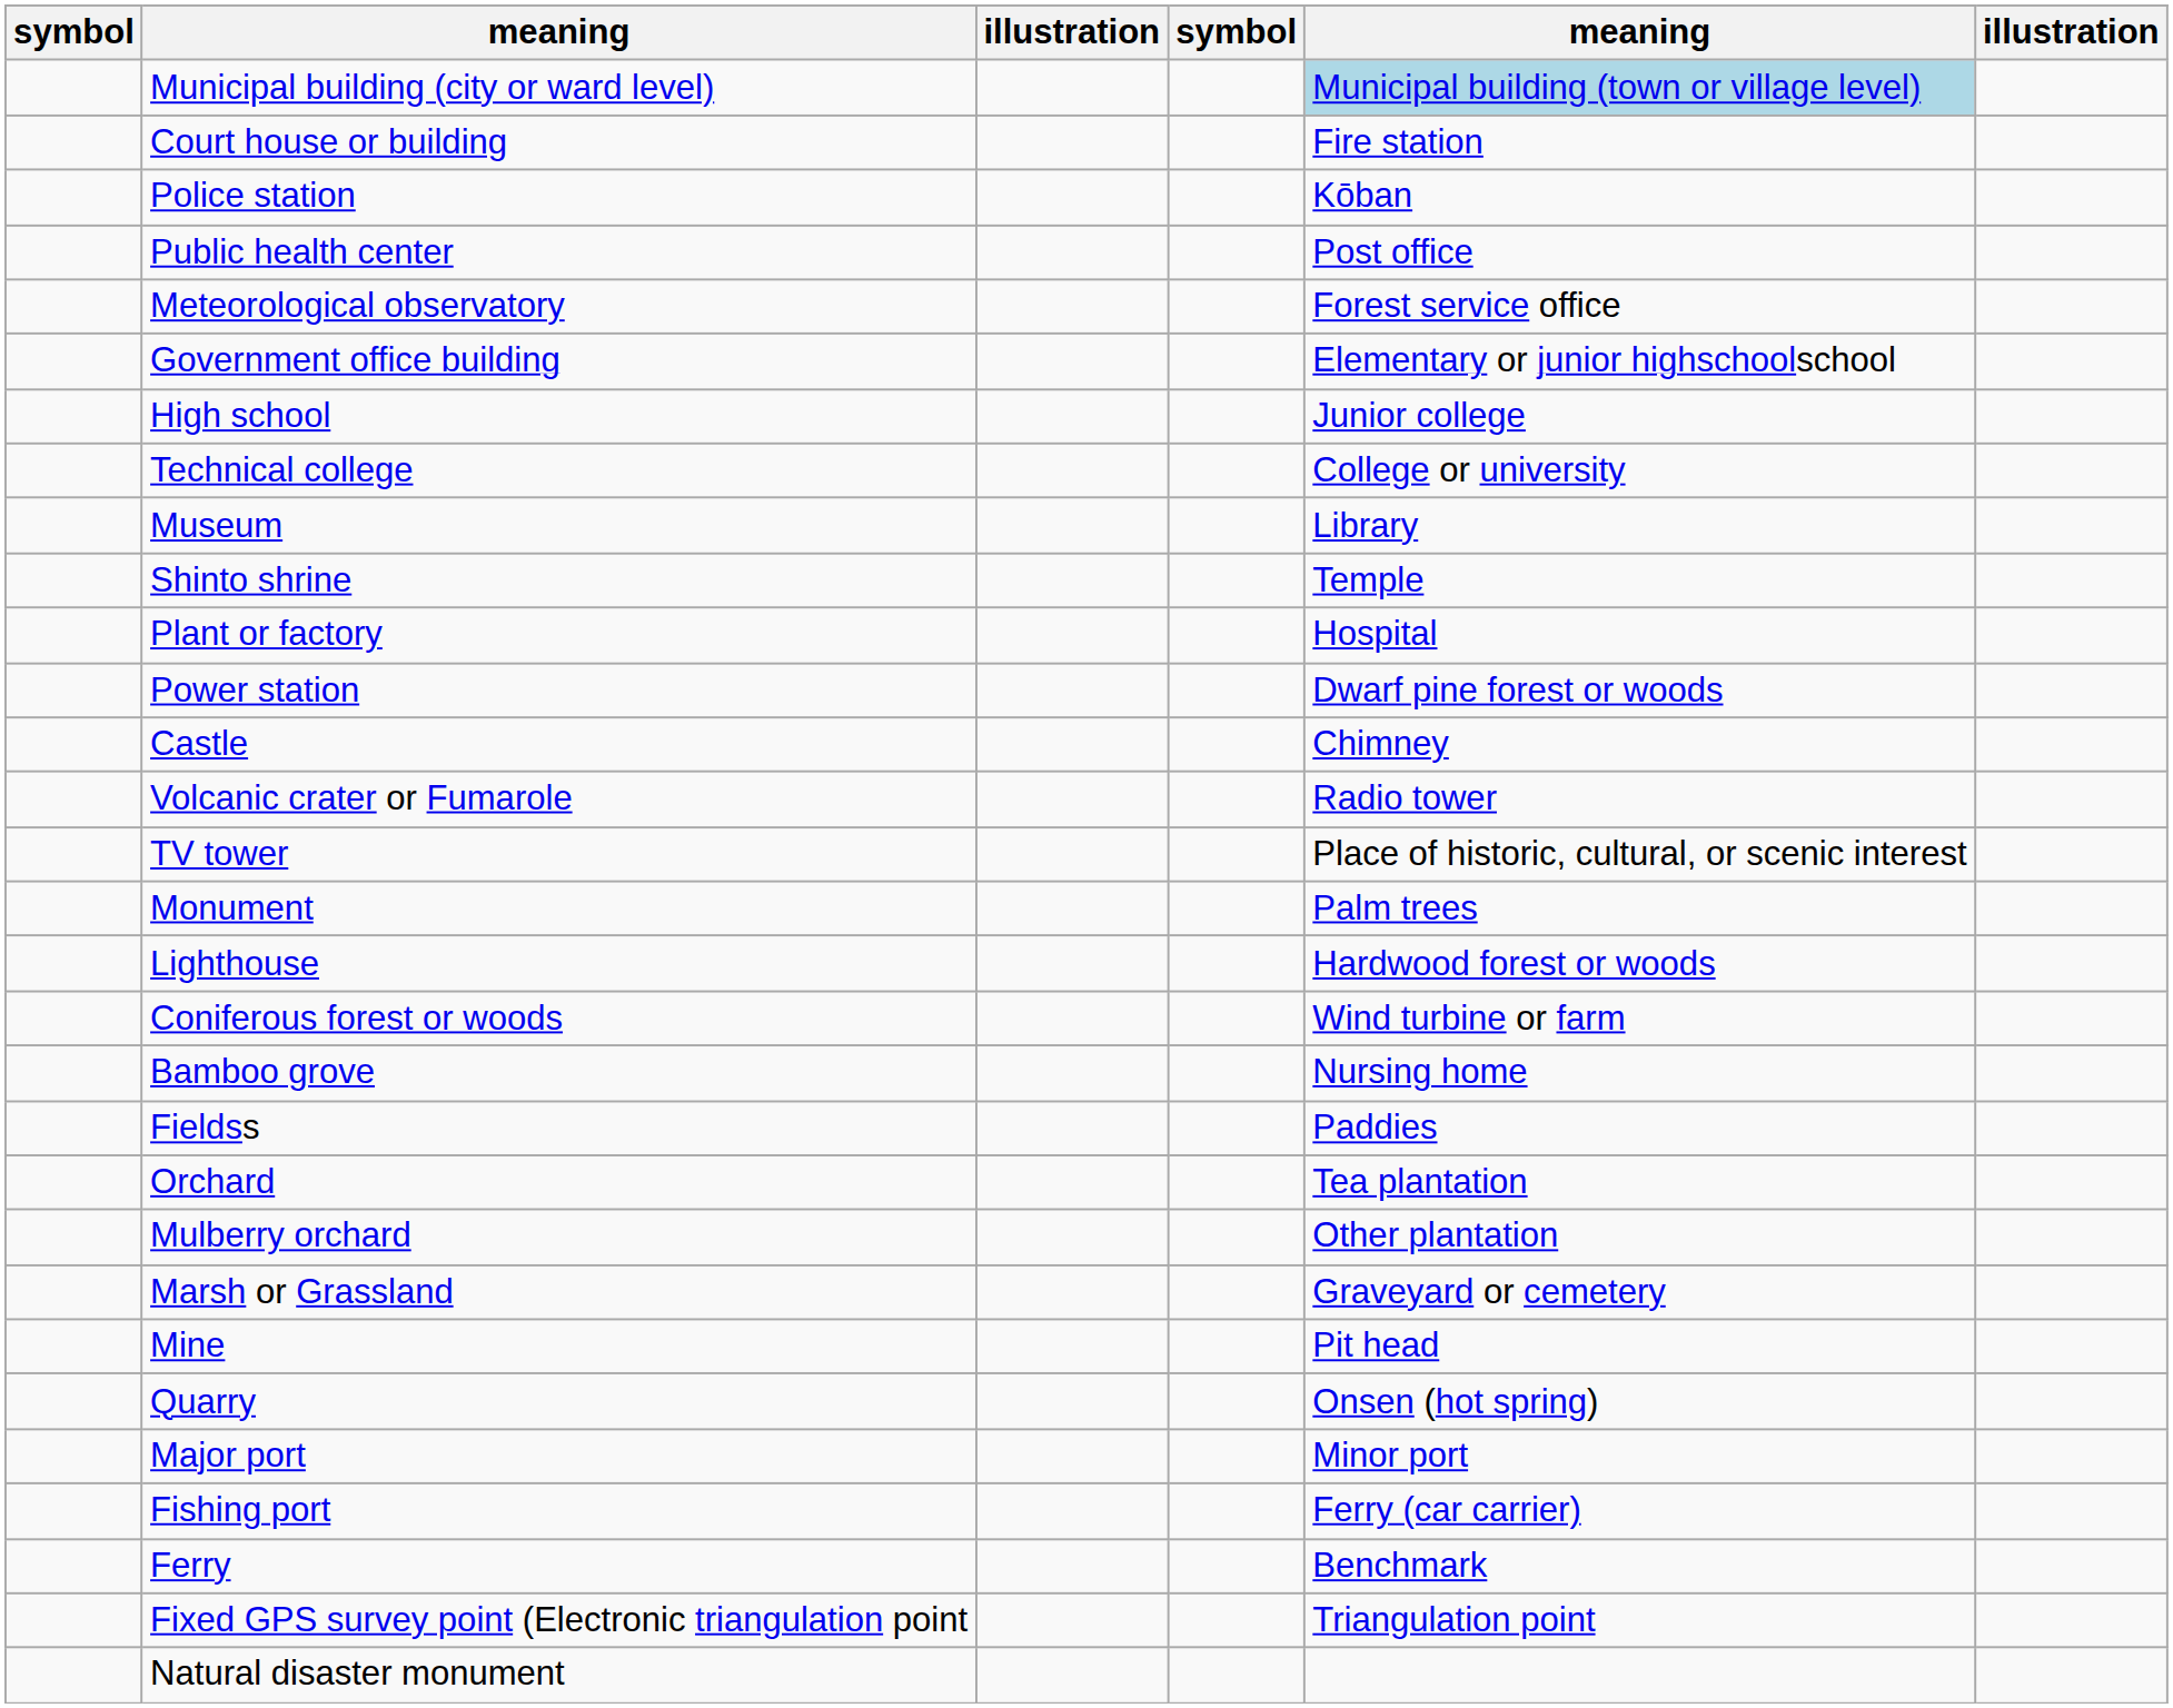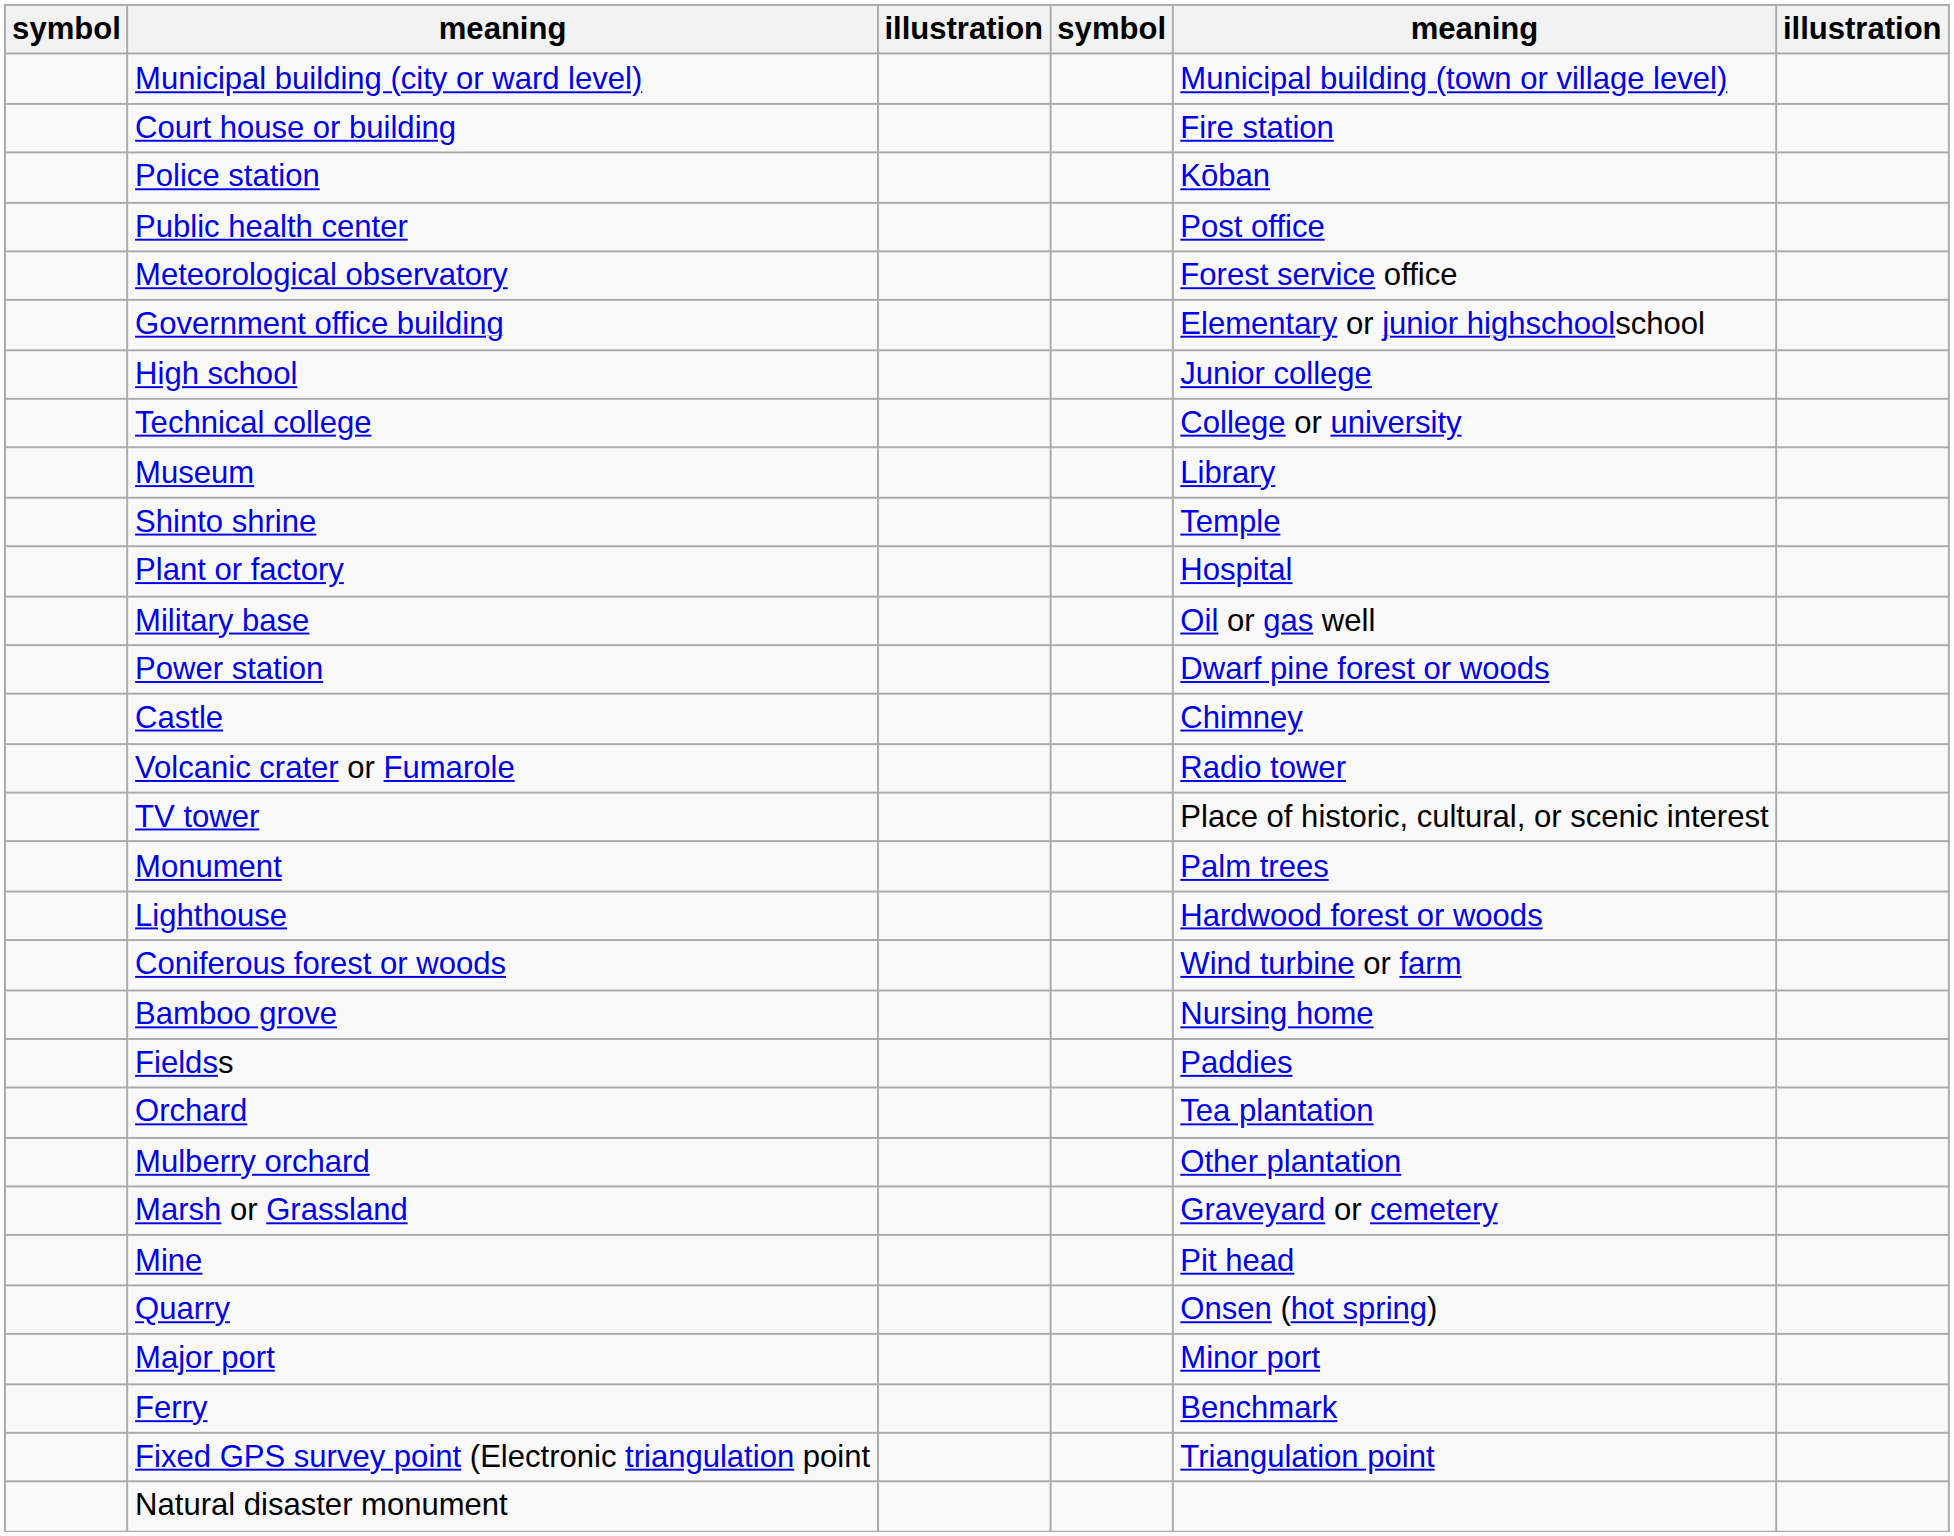Municipal building (city or ward level) | column 5: lightblue background -> no background
+ row: Military base | Oil or gas well
- row: Fishing port | Ferry (car carrier)
